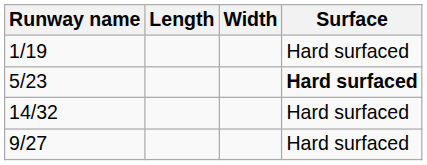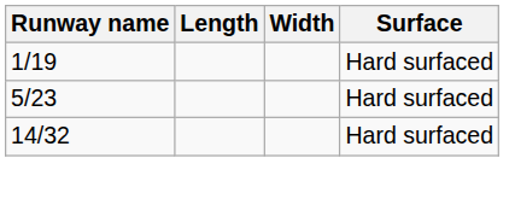5/23 | Surface: bold -> normal
- row: 9/27 | Hard surfaced
